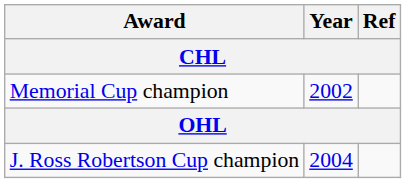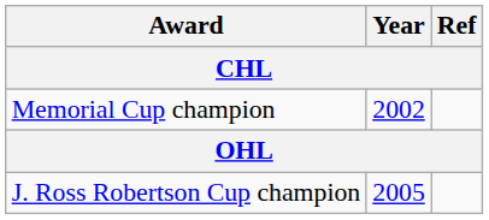J. Ross Robertson Cup champion | Year: 2004 -> 2005
